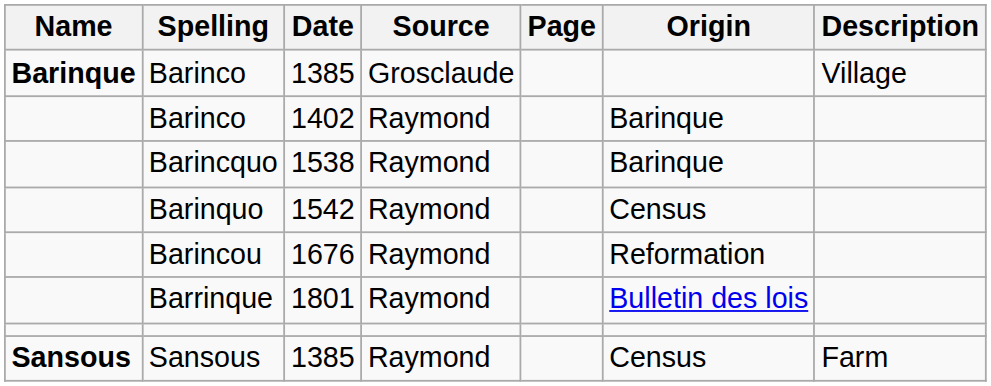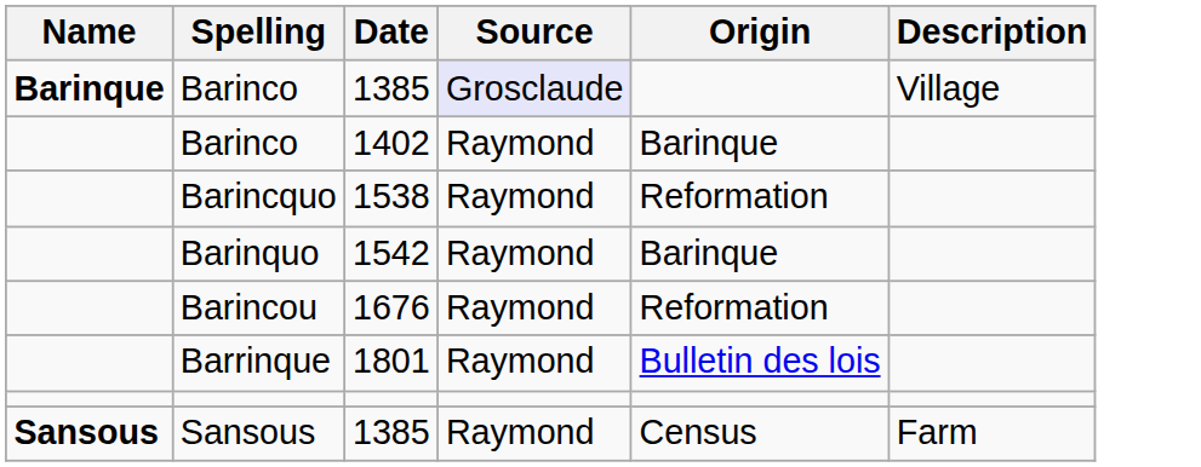- column: Page
Barinco / 1385 | Source: no background -> lavender background
Barincquo | Origin: Barinque -> Reformation
Barinquo | Origin: Census -> Barinque
